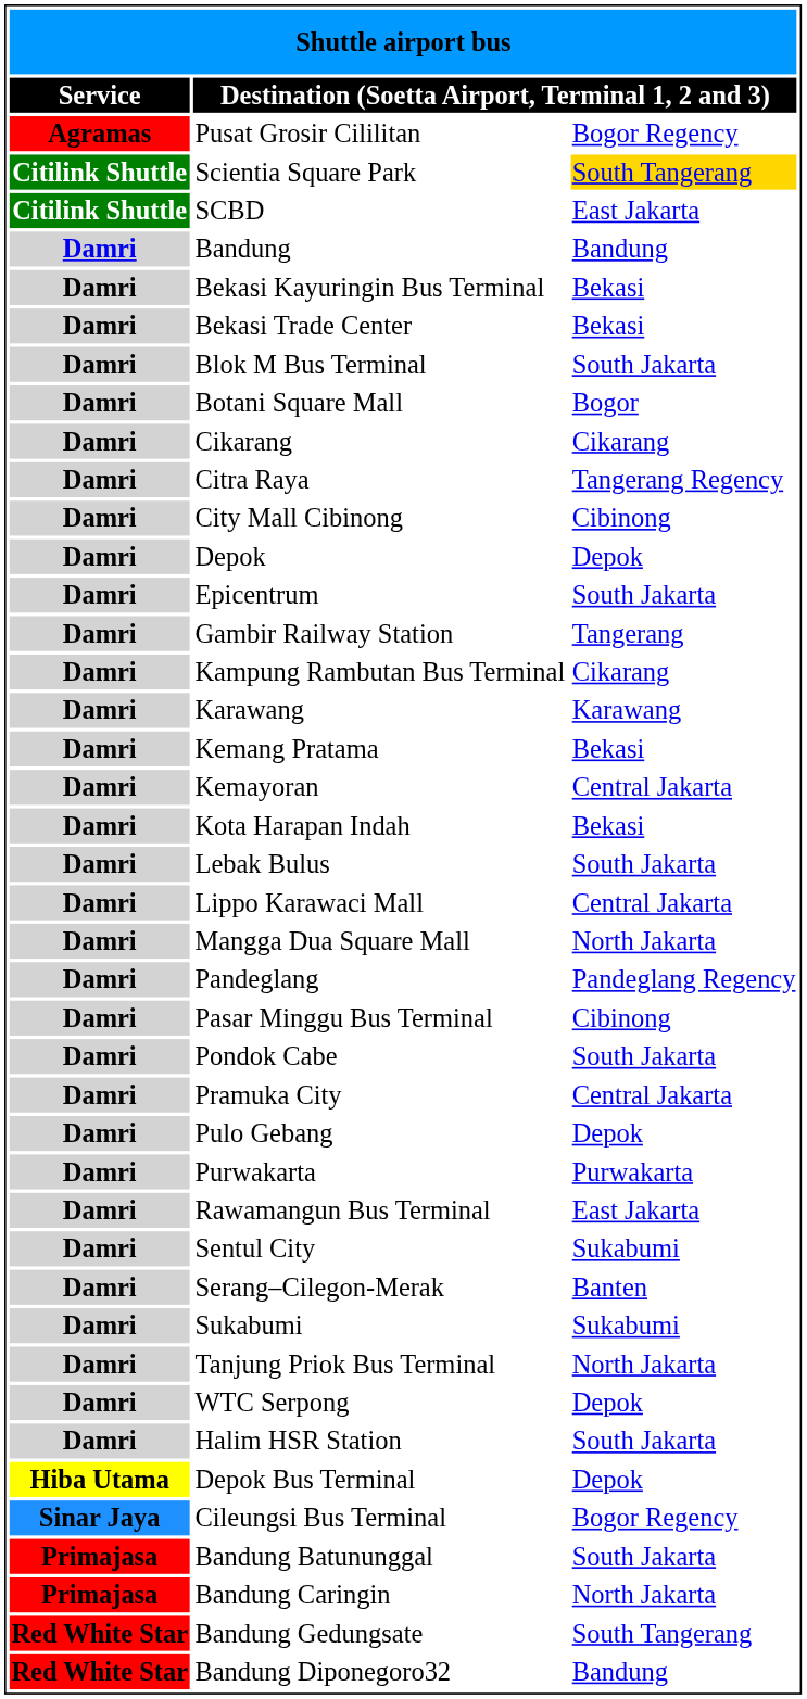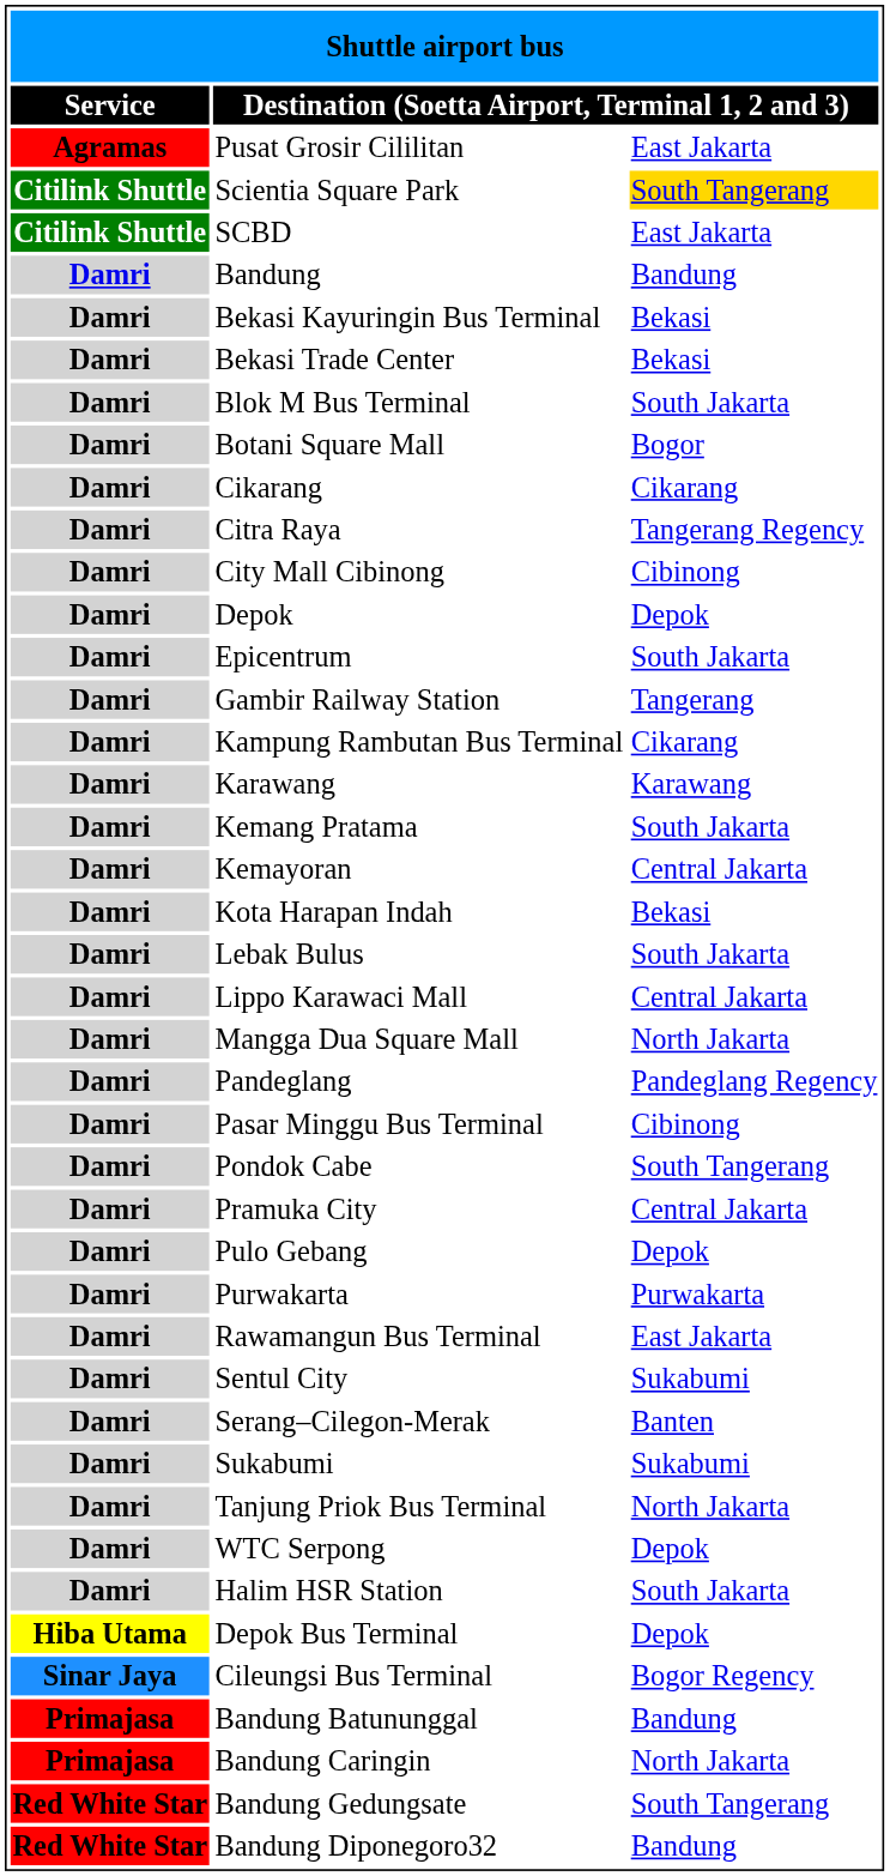Pusat Grosir Cililitan | column 3: Bogor Regency -> East Jakarta
Kemang Pratama | column 3: Bekasi -> South Jakarta
Pondok Cabe | column 3: South Jakarta -> South Tangerang
Bandung Batununggal | column 3: South Jakarta -> Bandung
